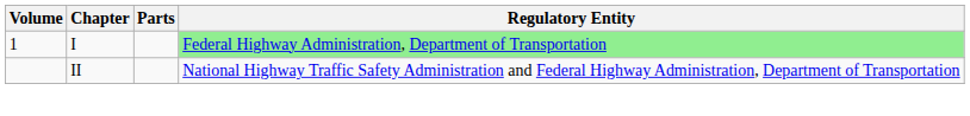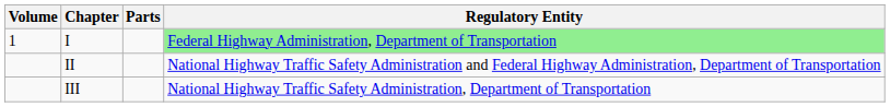+ row: III | National Highway Traffic Safety Administration, Department of Transportation
